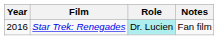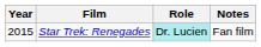Star Trek: Renegades | Year: 2016 -> 2015
